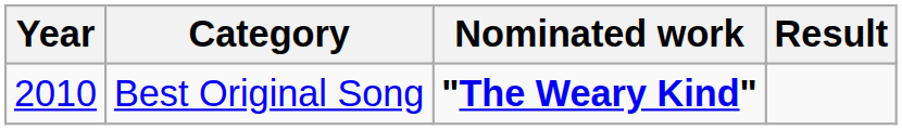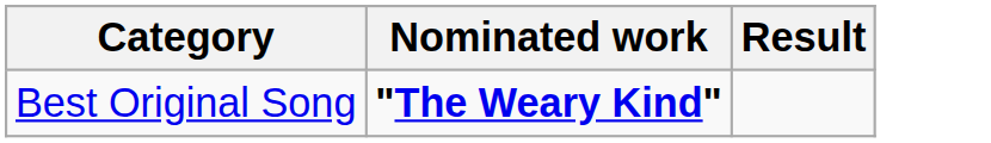- column: Year | 2010
